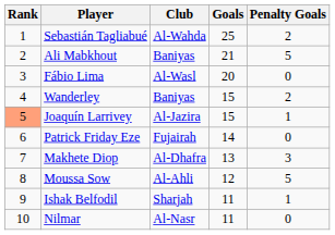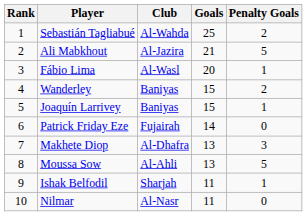Ali Mabkhout | Club: Baniyas -> Al-Jazira
Fábio Lima | Penalty Goals: 0 -> 1
Joaquín Larrivey | Rank: lightsalmon background -> no background
Joaquín Larrivey | Club: Al-Jazira -> Baniyas
Moussa Sow | Goals: 12 -> 13
